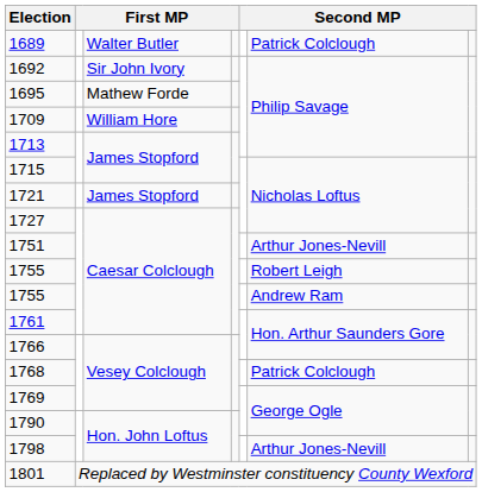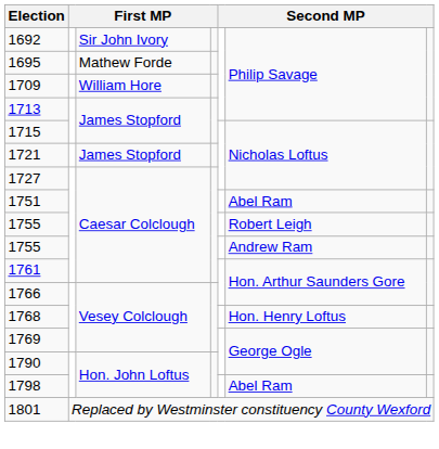- row: 1689 | Walter Butler | Patrick Colclough
1751 | column 6: Arthur Jones-Nevill -> Abel Ram
1768 | column 6: Patrick Colclough -> Hon. Henry Loftus
1798 | column 6: Arthur Jones-Nevill -> Abel Ram
